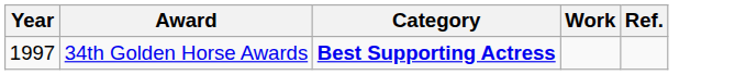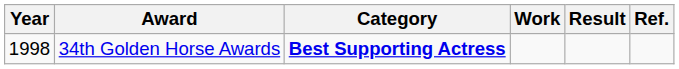+ column: Result
34th Golden Horse Awards | Year: 1997 -> 1998
